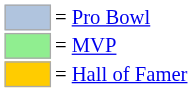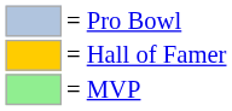rows swapped: = MVP <-> = Hall of Famer
